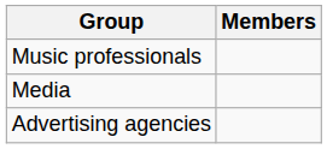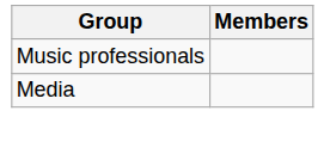- row: Advertising agencies
